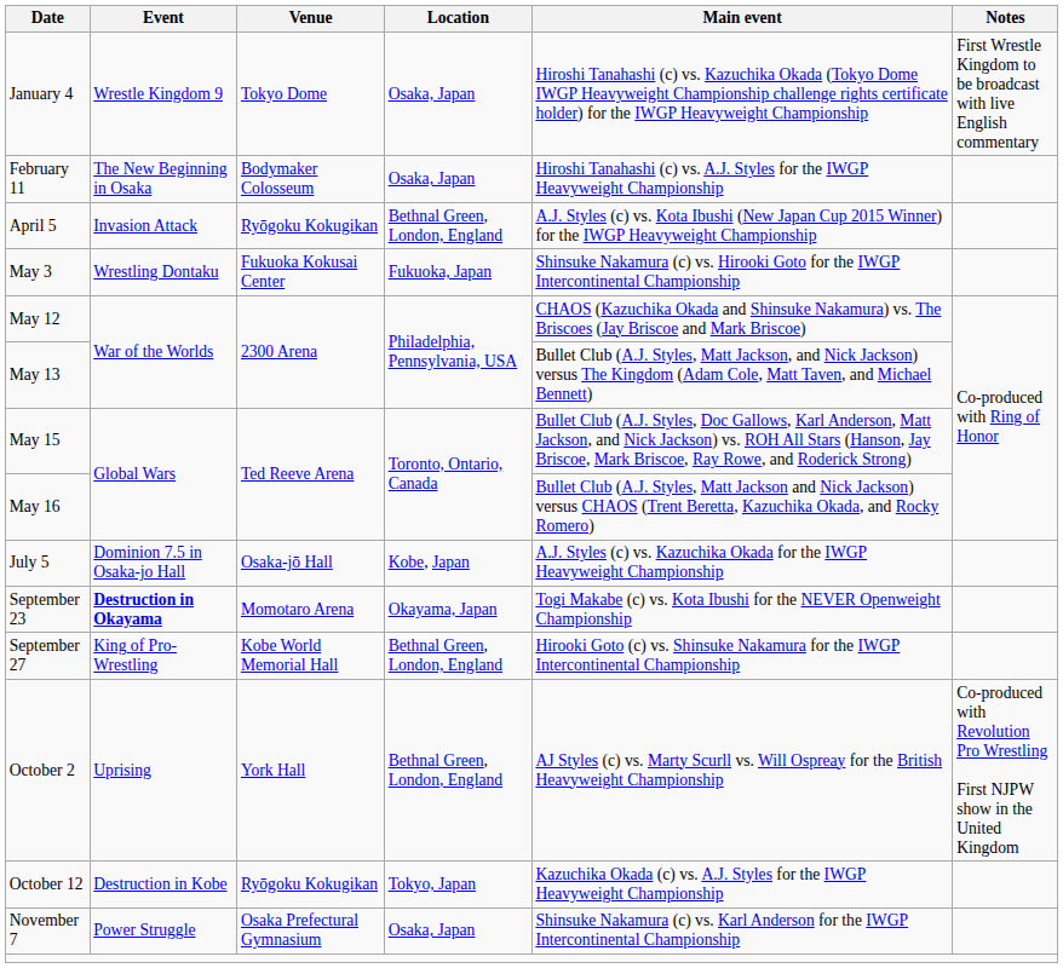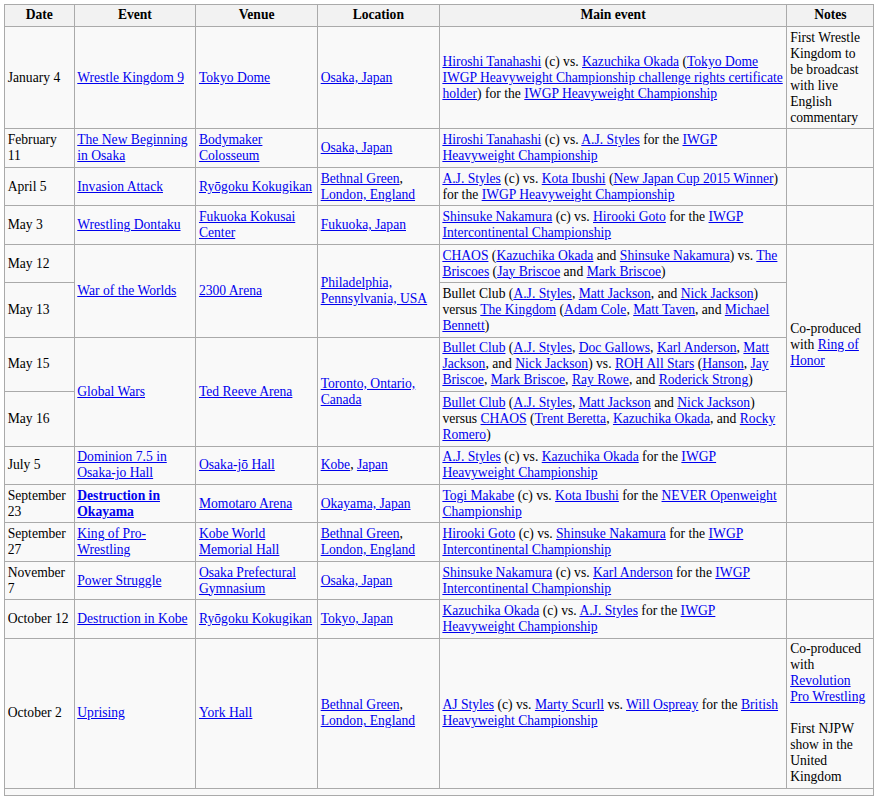rows swapped: October 2 <-> November 7
